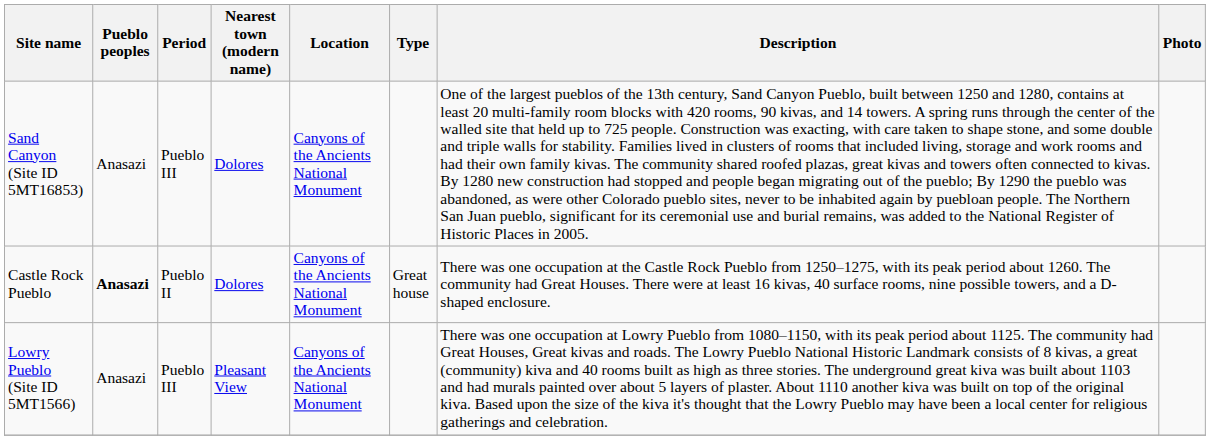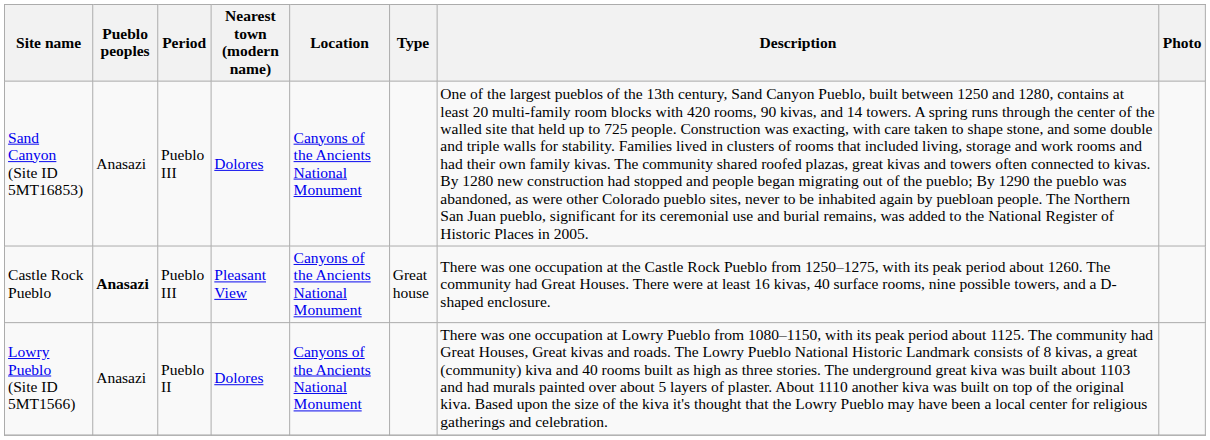Castle Rock Pueblo | Period: Pueblo II -> Pueblo III
Castle Rock Pueblo | Nearest town (modern name): Dolores -> Pleasant View
Lowry Pueblo (Site ID 5MT1566) | Period: Pueblo III -> Pueblo II
Lowry Pueblo (Site ID 5MT1566) | Nearest town (modern name): Pleasant View -> Dolores
